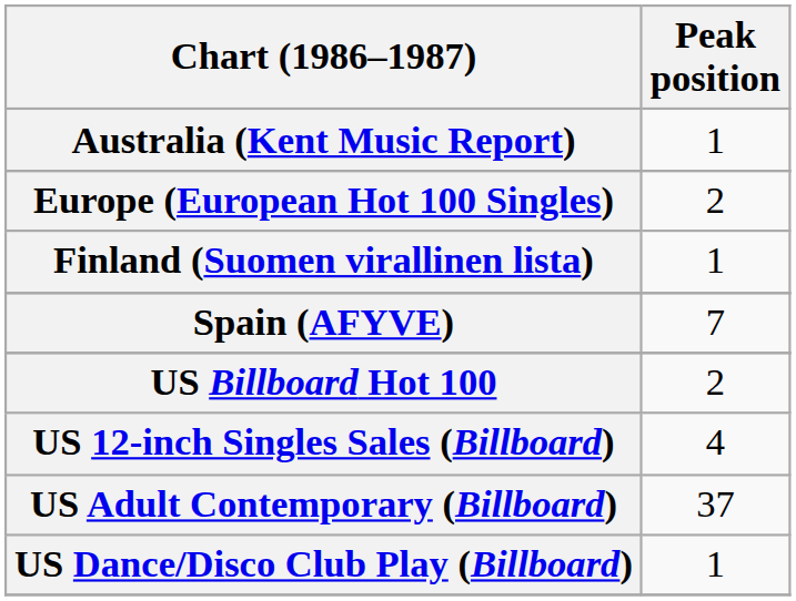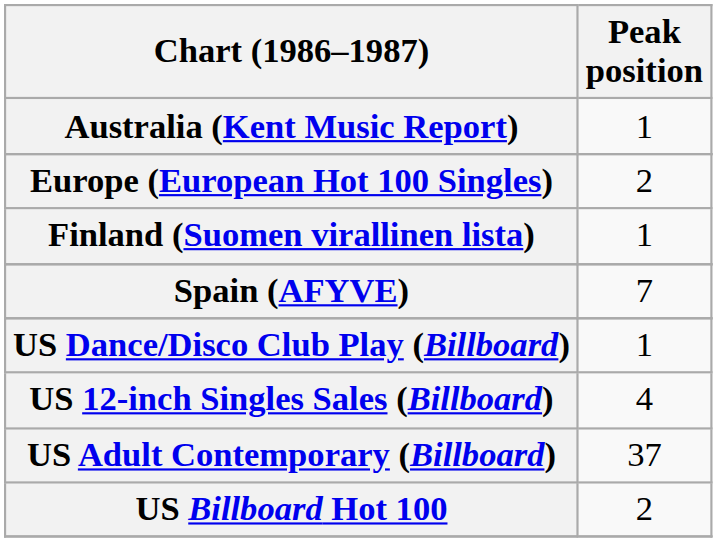rows swapped: US Billboard Hot 100 <-> US Dance/Disco Club Play (Billboard)
